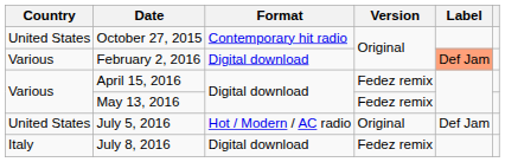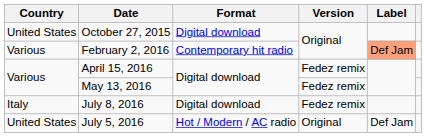October 27, 2015 | Format: Contemporary hit radio -> Digital download
February 2, 2016 | Format: Digital download -> Contemporary hit radio
rows swapped: July 5, 2016 <-> July 8, 2016
